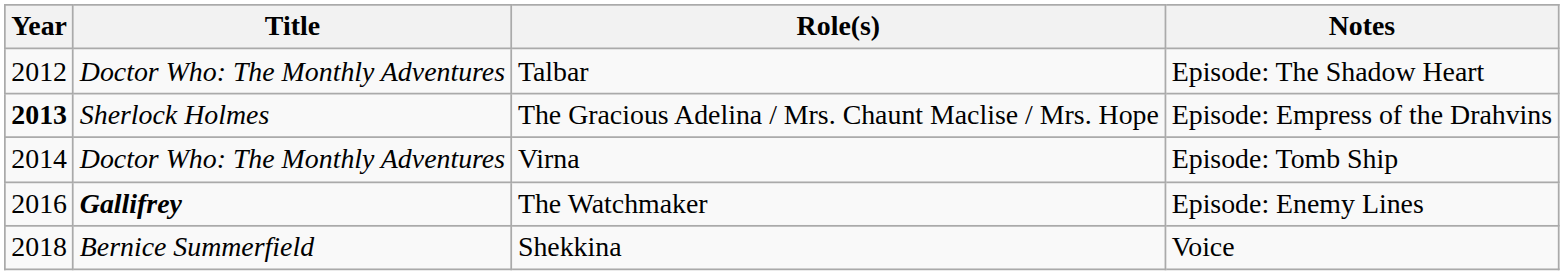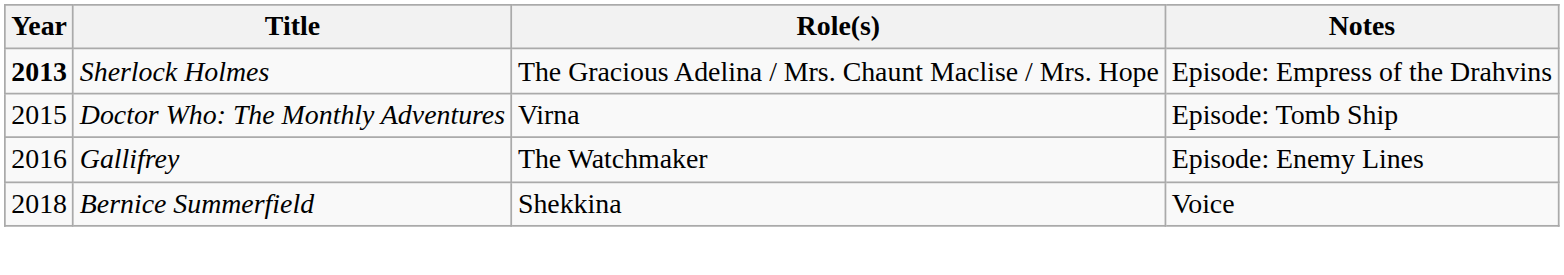- row: 2012 | Doctor Who: The Monthly Adventures | Talbar | Episode: The Shadow Heart
Virna | Year: 2014 -> 2015
The Watchmaker | Title: bold -> normal
